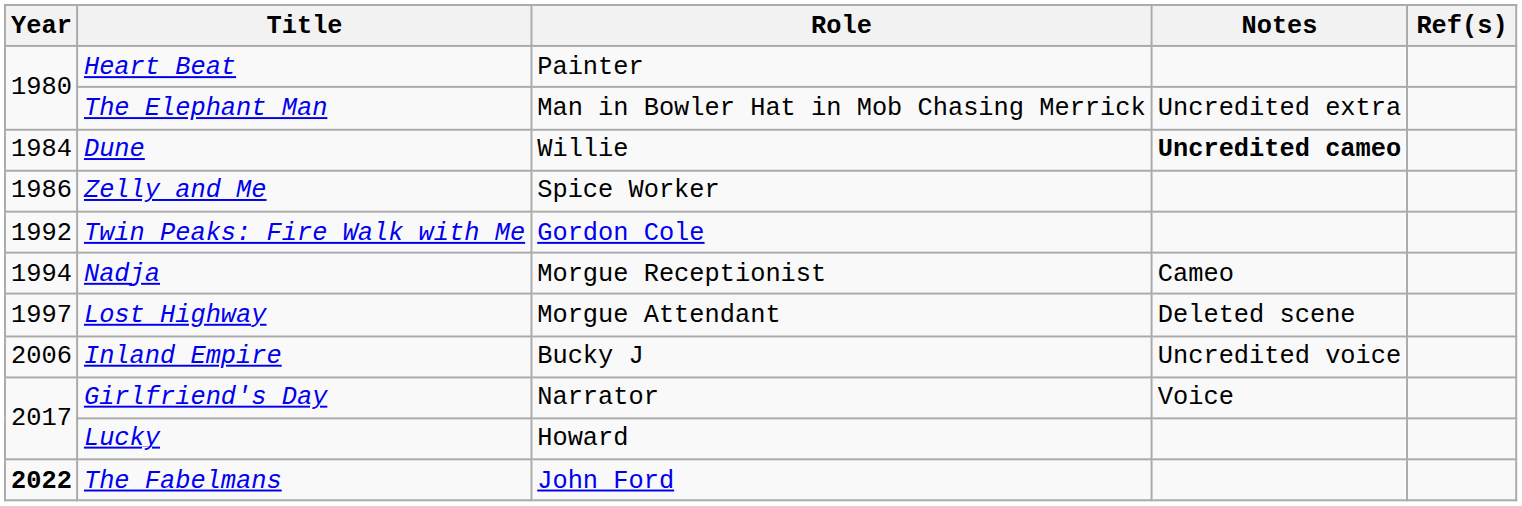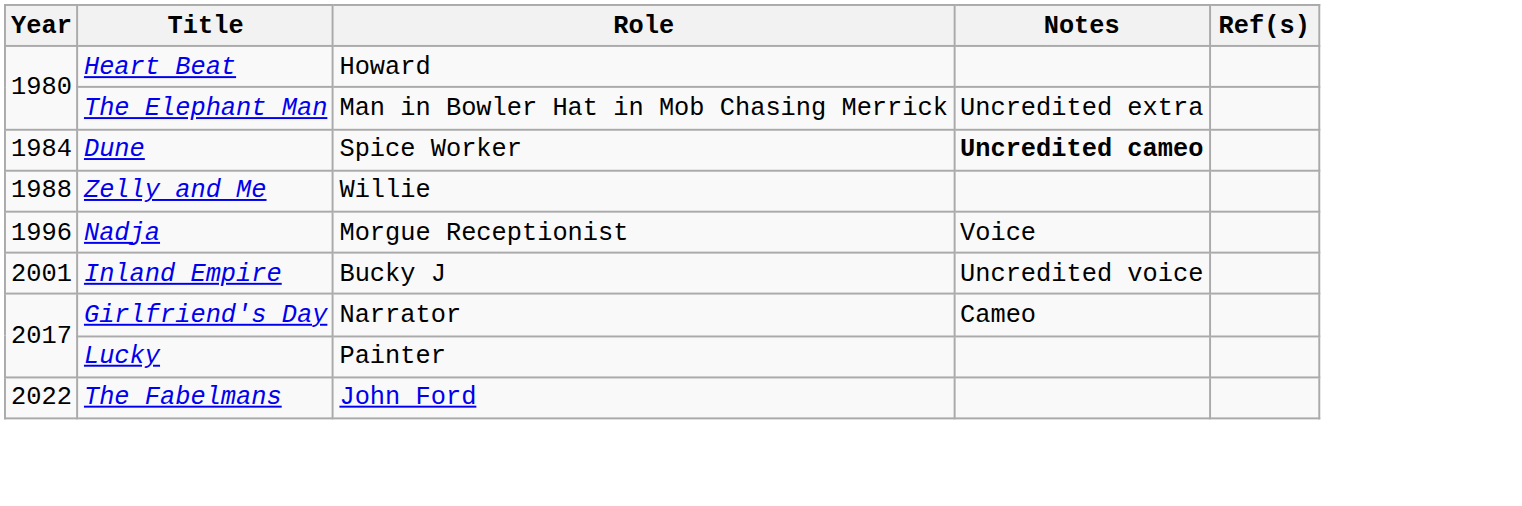Heart Beat | Role: Painter -> Howard
Dune | Role: Willie -> Spice Worker
Zelly and Me | Year: 1986 -> 1988
Zelly and Me | Role: Spice Worker -> Willie
- row: 1992 | Twin Peaks: Fire Walk with Me | Gordon Cole
Nadja | Year: 1994 -> 1996
Nadja | Notes: Cameo -> Voice
- row: 1997 | Lost Highway | Morgue Attendant | Deleted scene
Inland Empire | Year: 2006 -> 2001
Girlfriend's Day | Notes: Voice -> Cameo
Lucky | Role: Howard -> Painter
The Fabelmans | Year: bold -> normal
